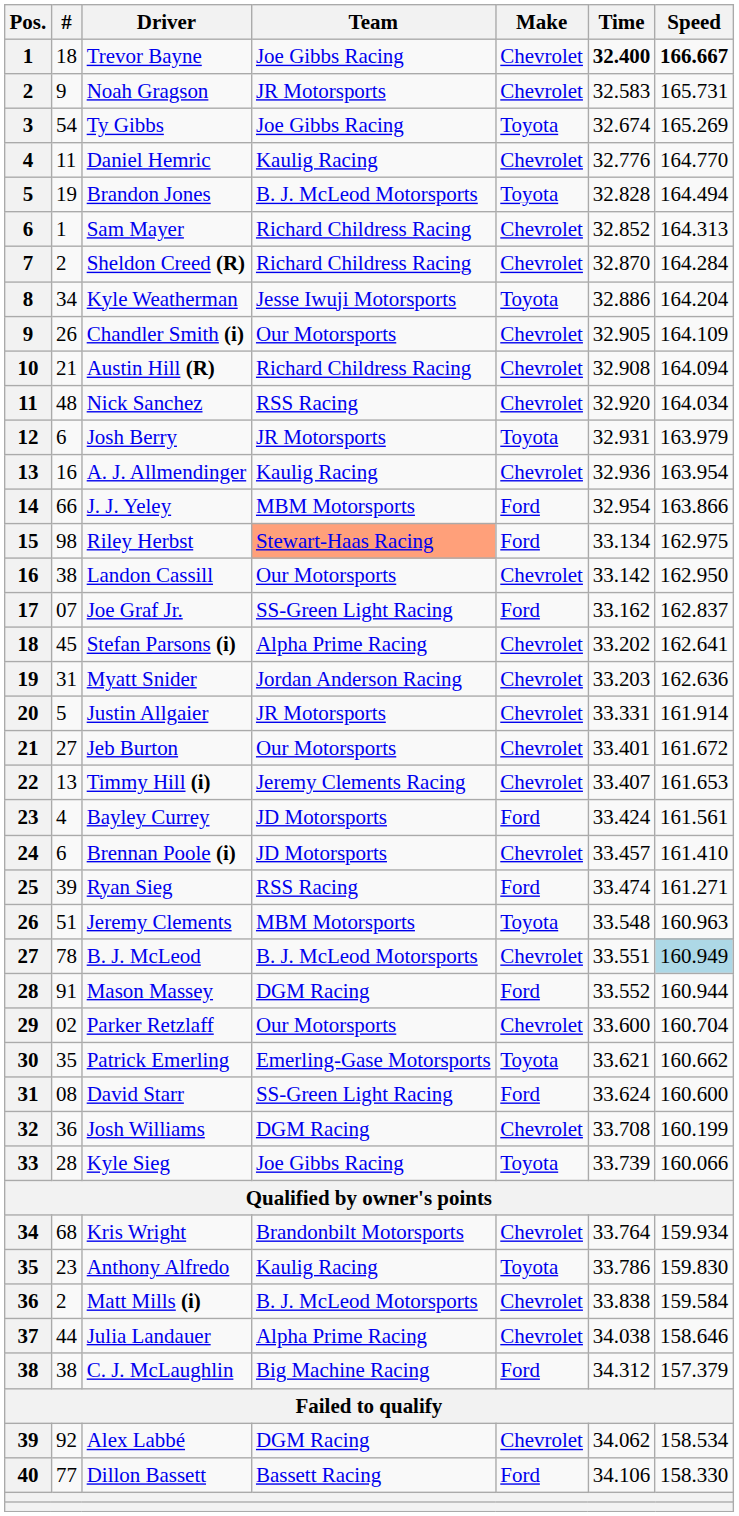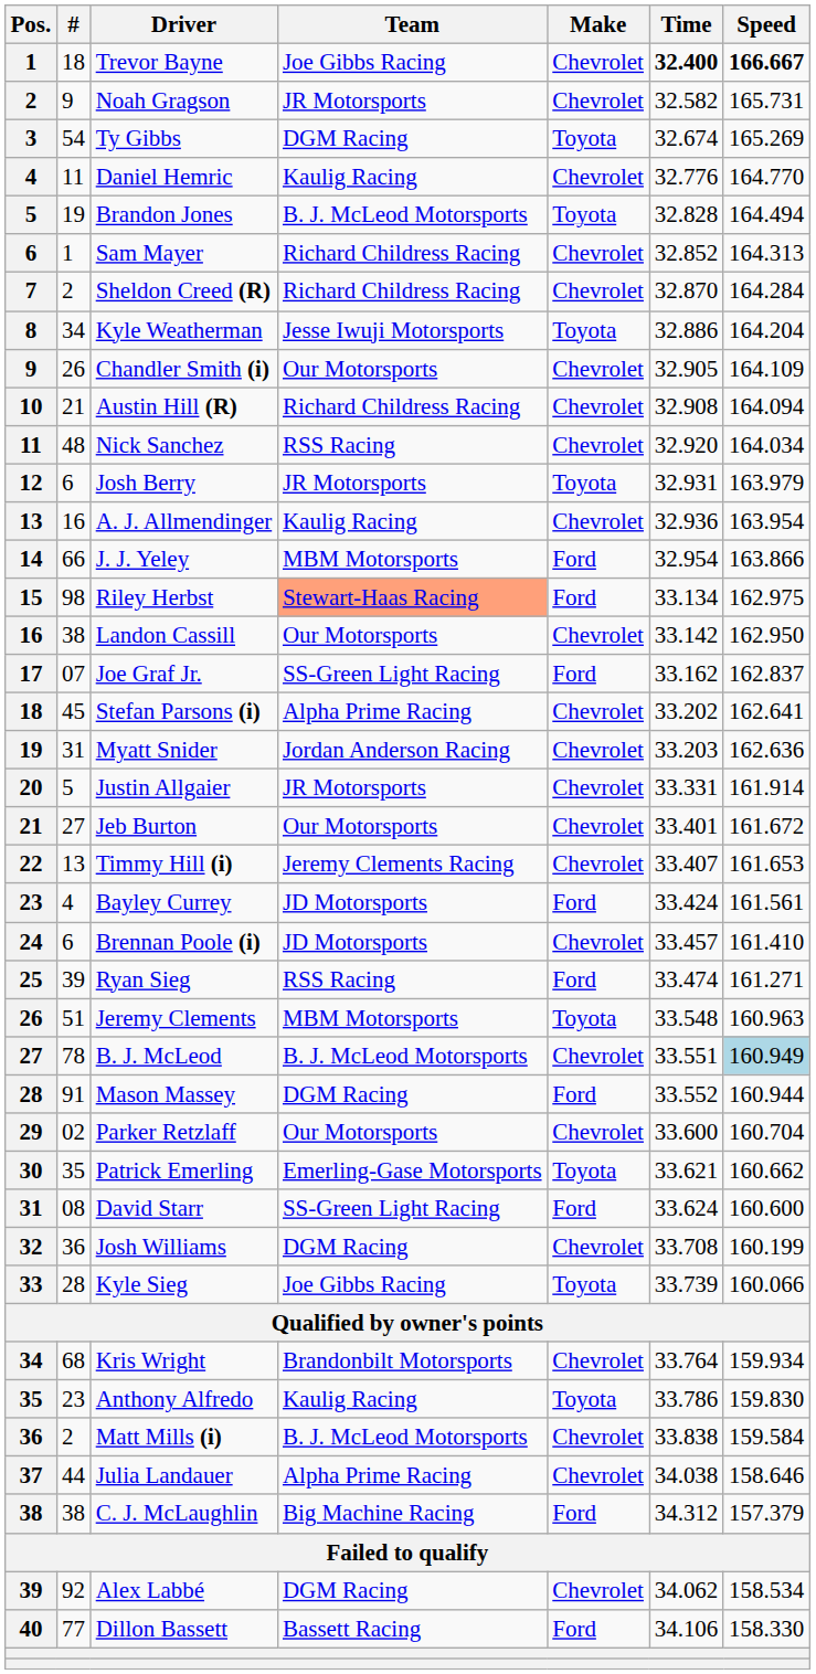Noah Gragson | Time: 32.583 -> 32.582
Ty Gibbs | Team: Joe Gibbs Racing -> DGM Racing
